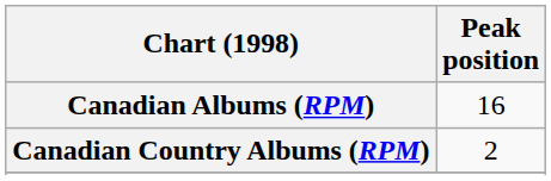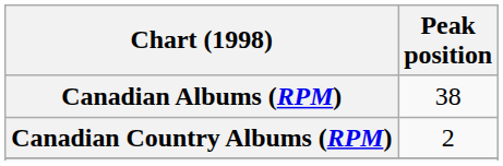Canadian Albums (RPM) | Peak position: 16 -> 38
